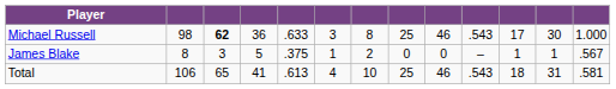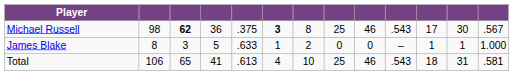Michael Russell | column 5: .633 -> .375
Michael Russell | column 6: normal -> bold
Michael Russell | column 13: 1.000 -> .567
James Blake | column 5: .375 -> .633
James Blake | column 13: .567 -> 1.000
